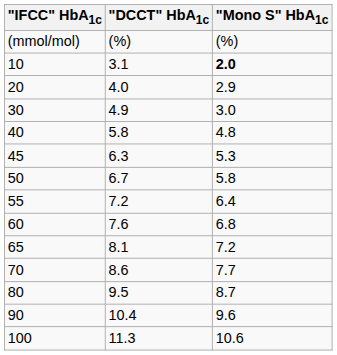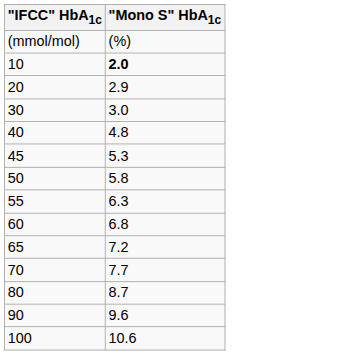- column: "DCCT" HbA1c | (%) | 3.1 | 4.0 | 4.9 | 5.8 | 6.3 | 6.7 | 7.2 | 7.6 | 8.1 | 8.6 | 9.5 | 10.4 | 11.3
55 | "Mono S" HbA1c: 6.4 -> 6.3
